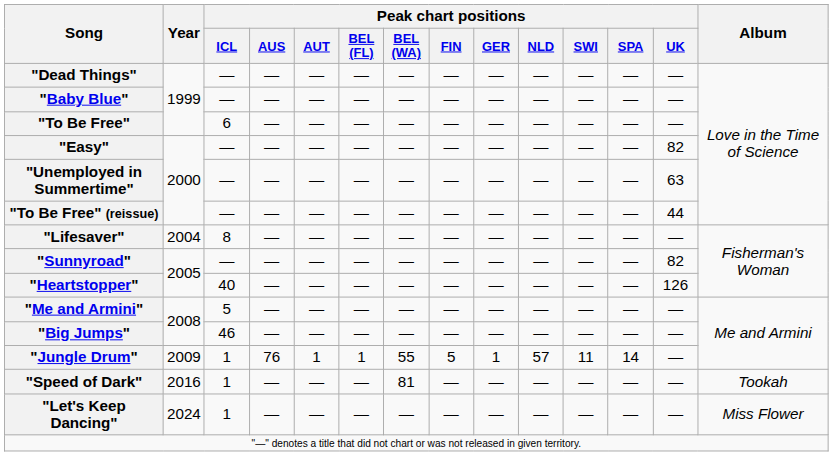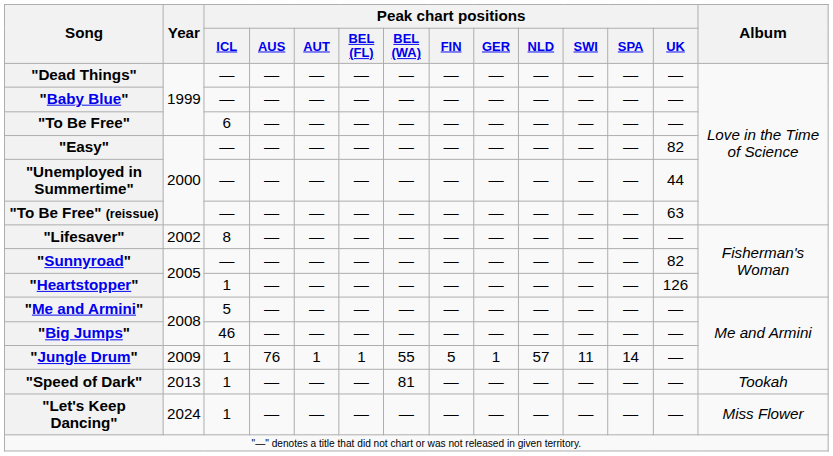"Unemployed in Summertime" | Peak chart positions / UK: 63 -> 44
"To Be Free" (reissue) | Peak chart positions / UK: 44 -> 63
"Lifesaver" | Year: 2004 -> 2002
"Heartstopper" | Peak chart positions / ICL: 40 -> 1
"Speed of Dark" | Year: 2016 -> 2013
